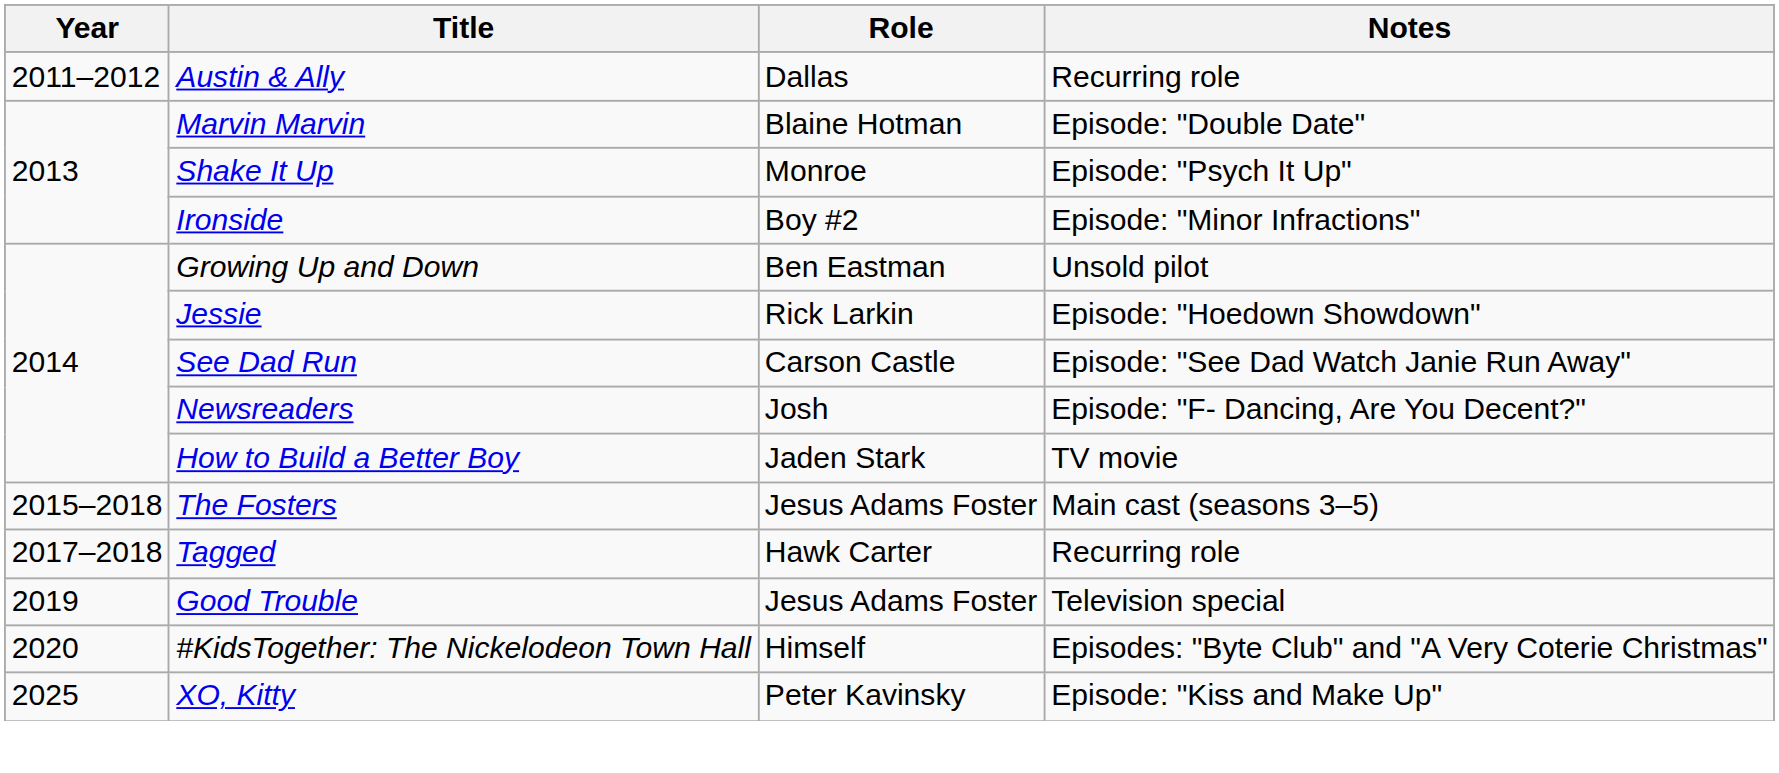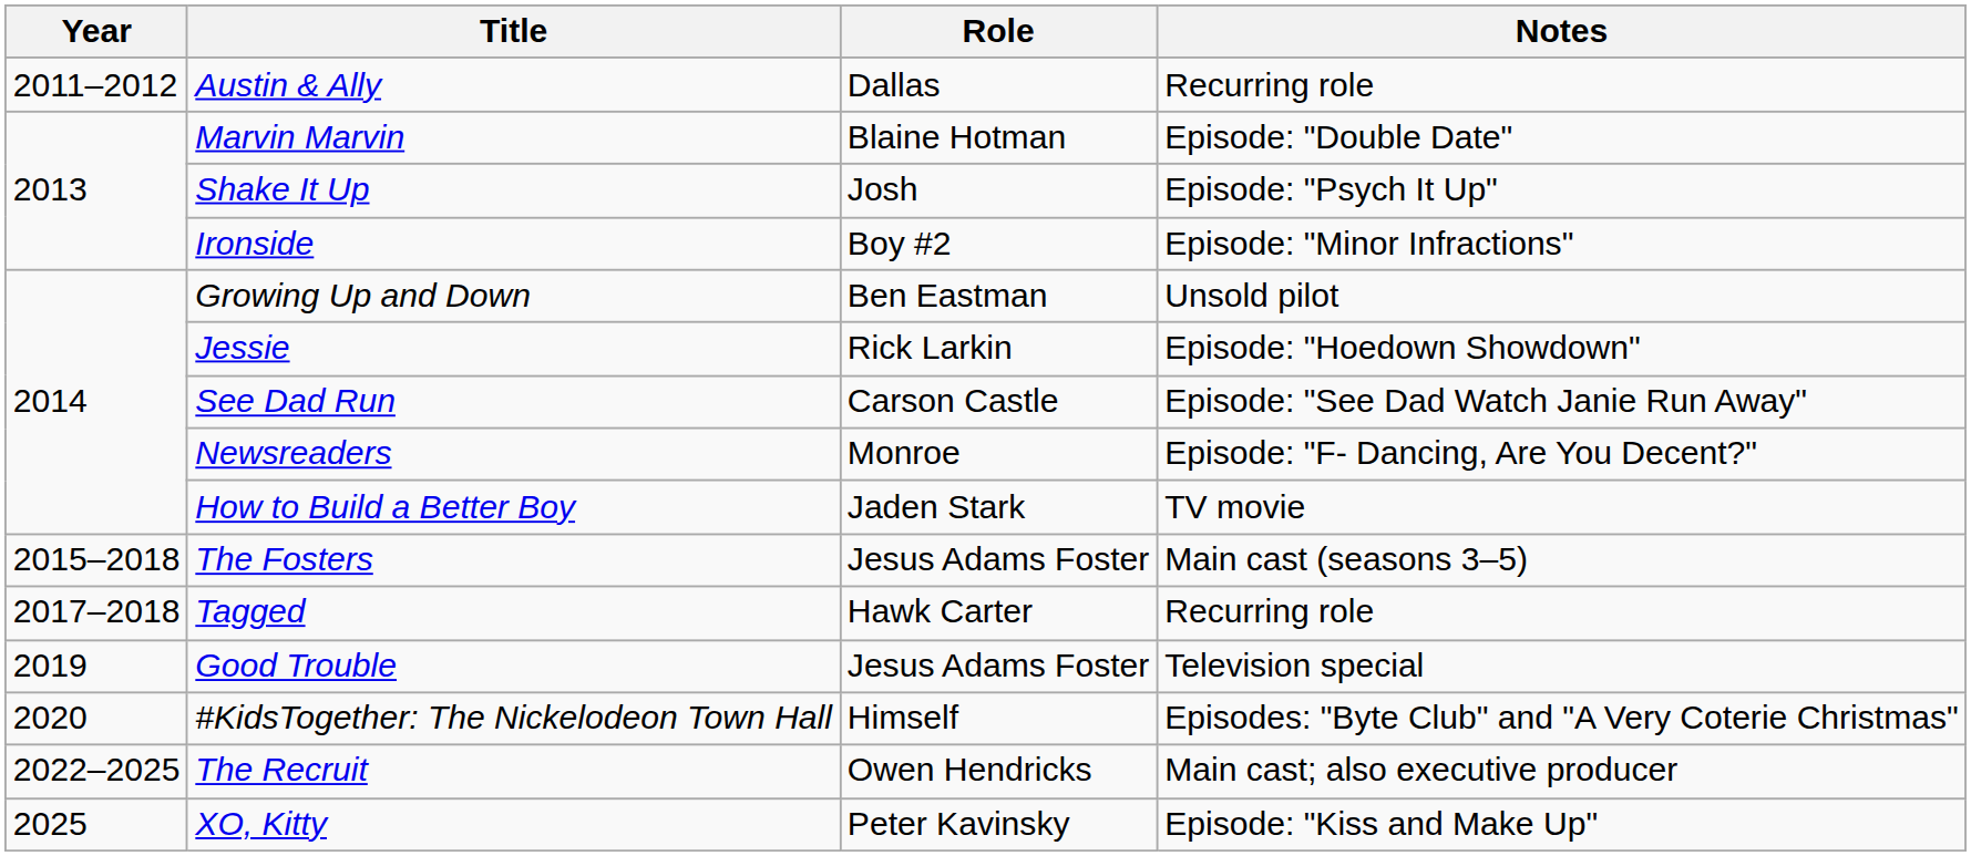Shake It Up | Role: Monroe -> Josh
Newsreaders | Role: Josh -> Monroe
+ row: 2022–2025 | The Recruit | Owen Hendricks | Main cast; also executive producer
